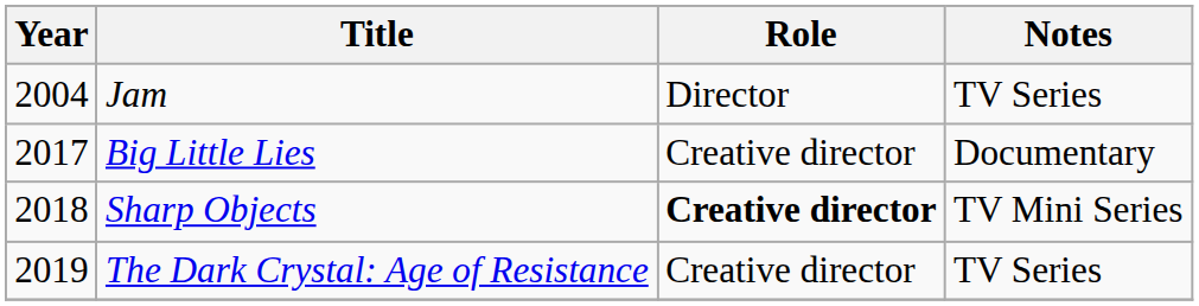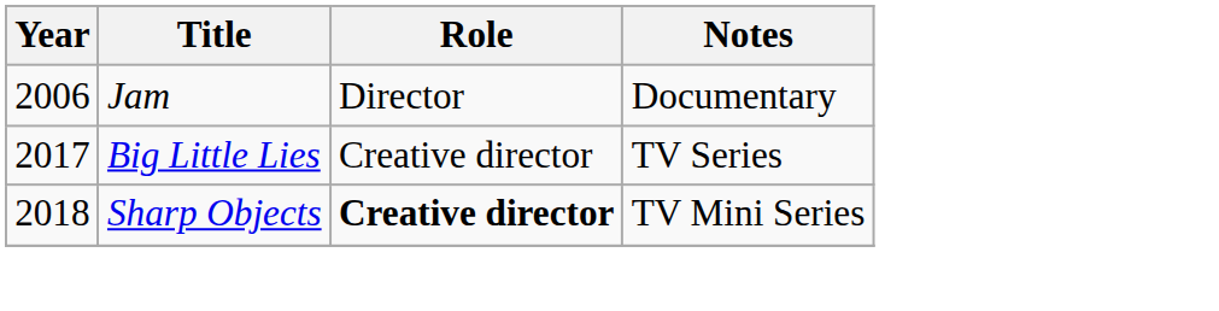Jam | Year: 2004 -> 2006
Jam | Notes: TV Series -> Documentary
Big Little Lies | Notes: Documentary -> TV Series
- row: 2019 | The Dark Crystal: Age of Resistance | Creative director | TV Series
